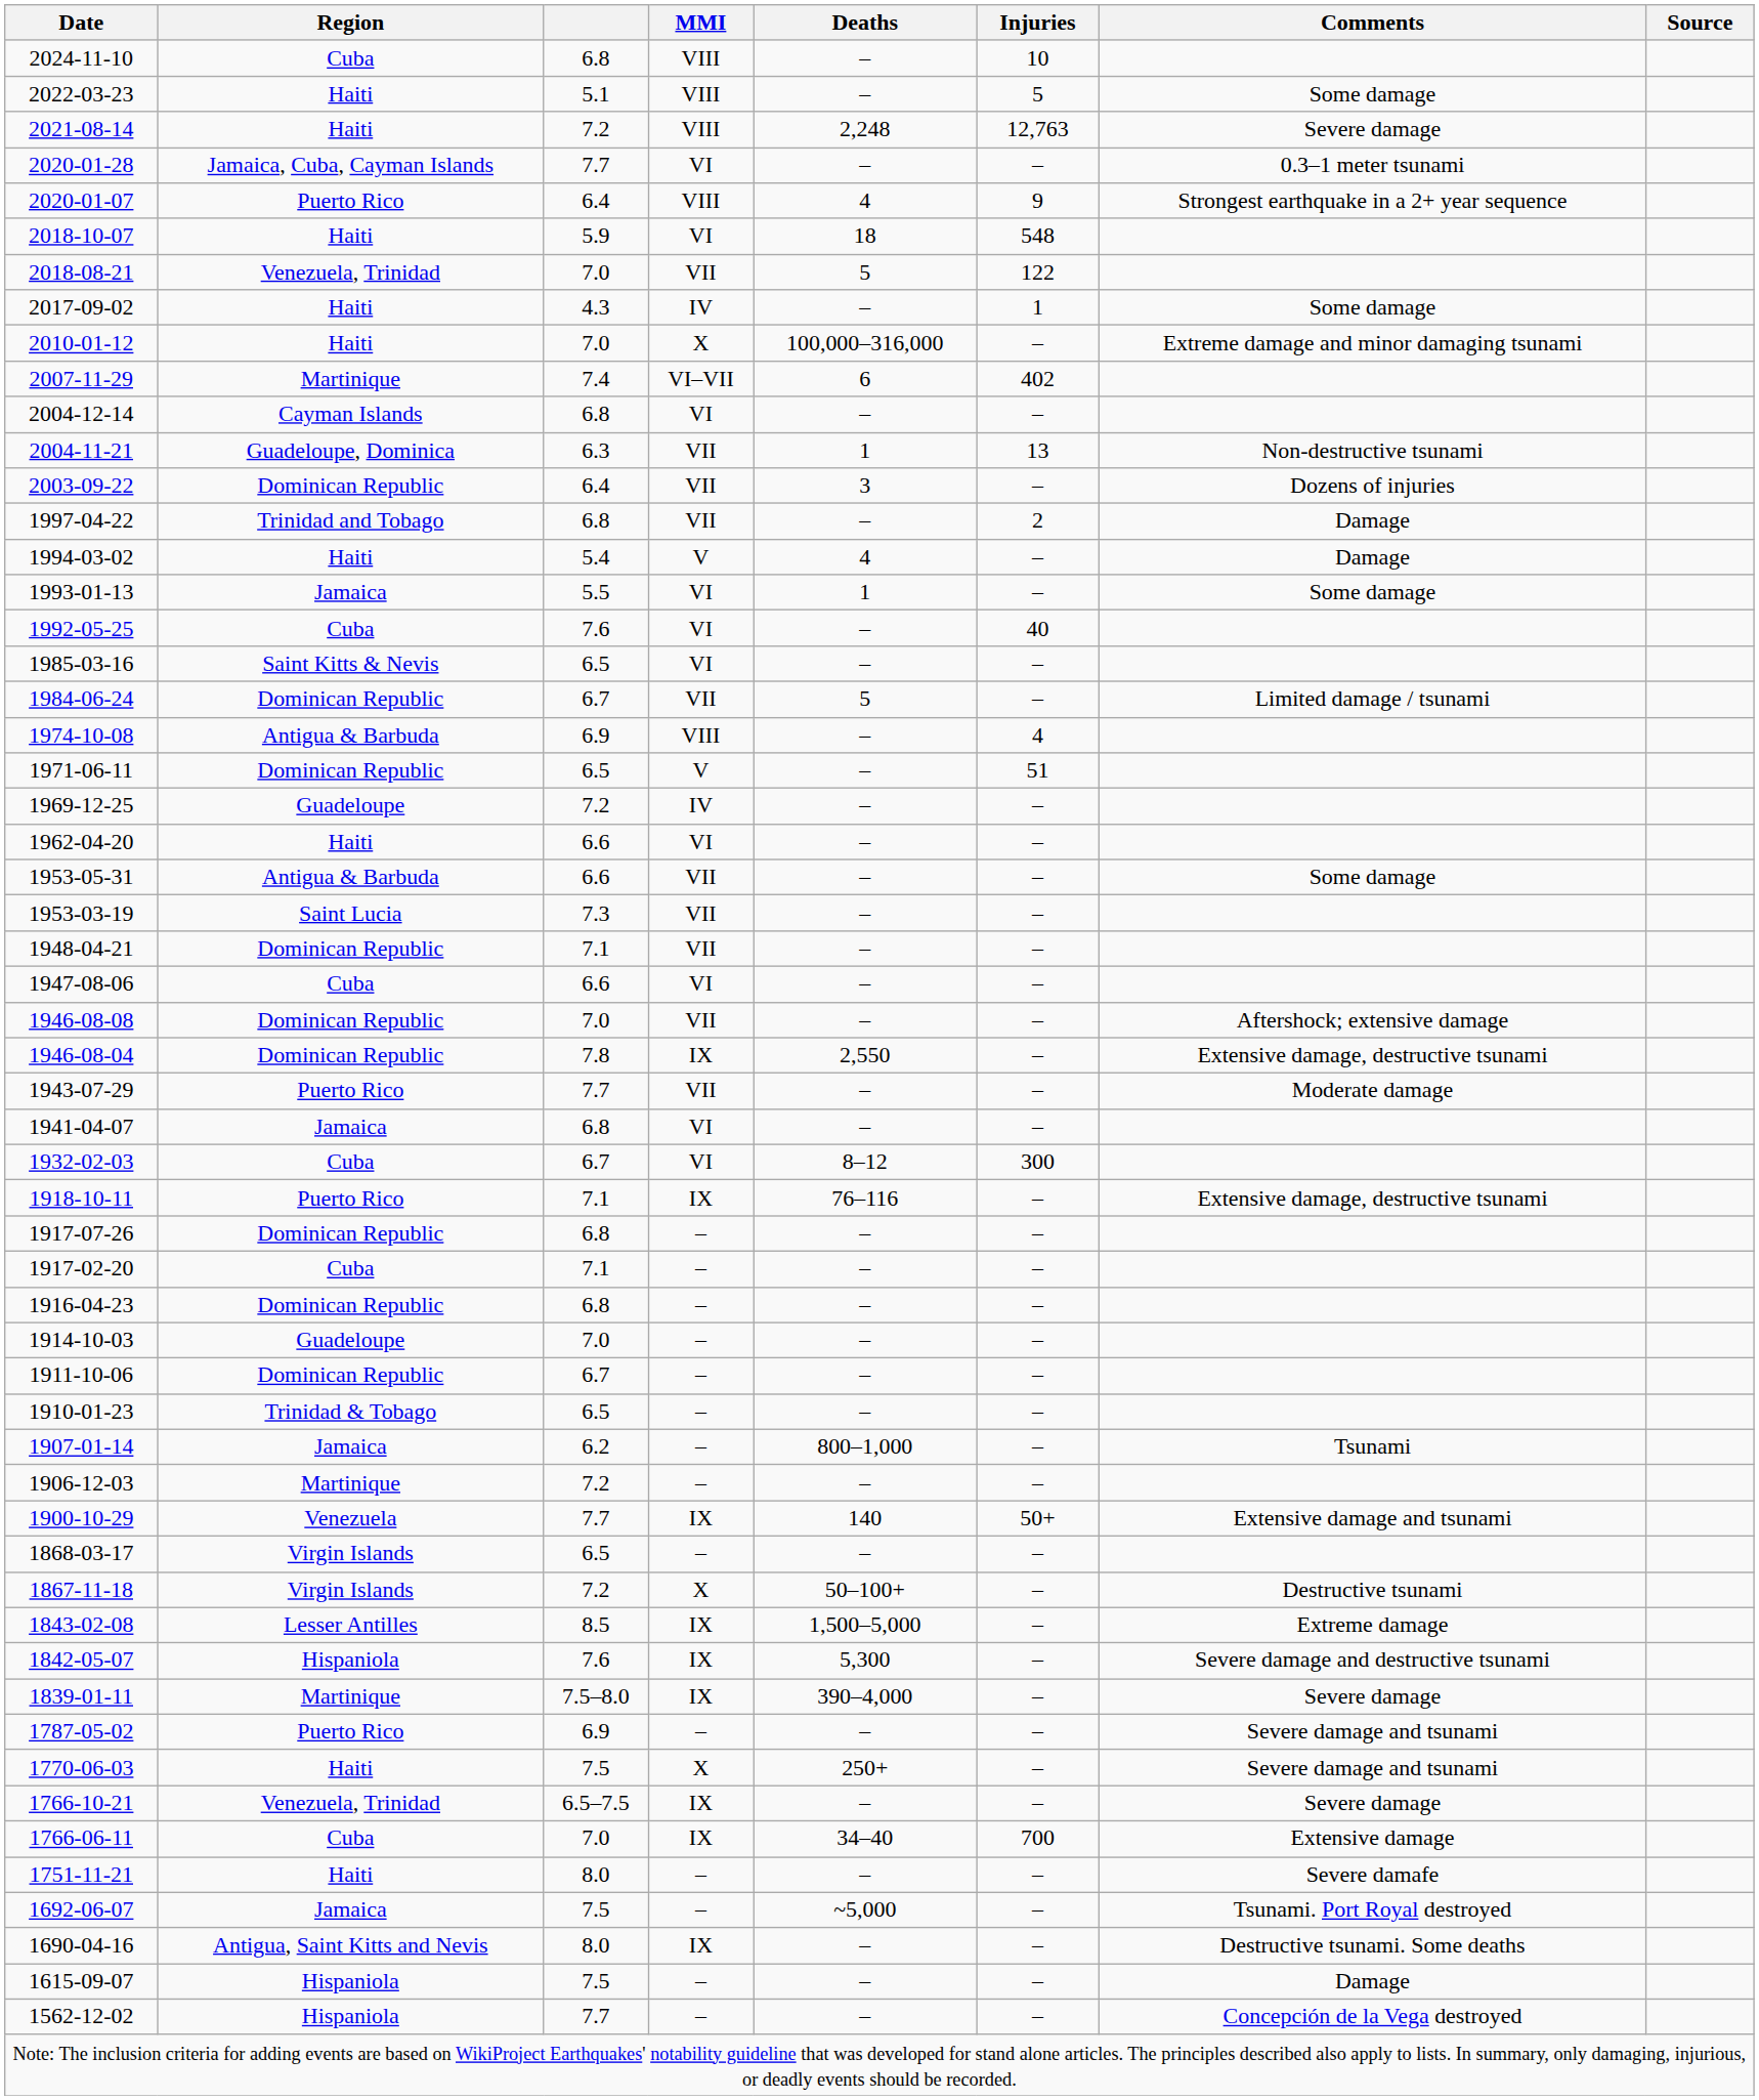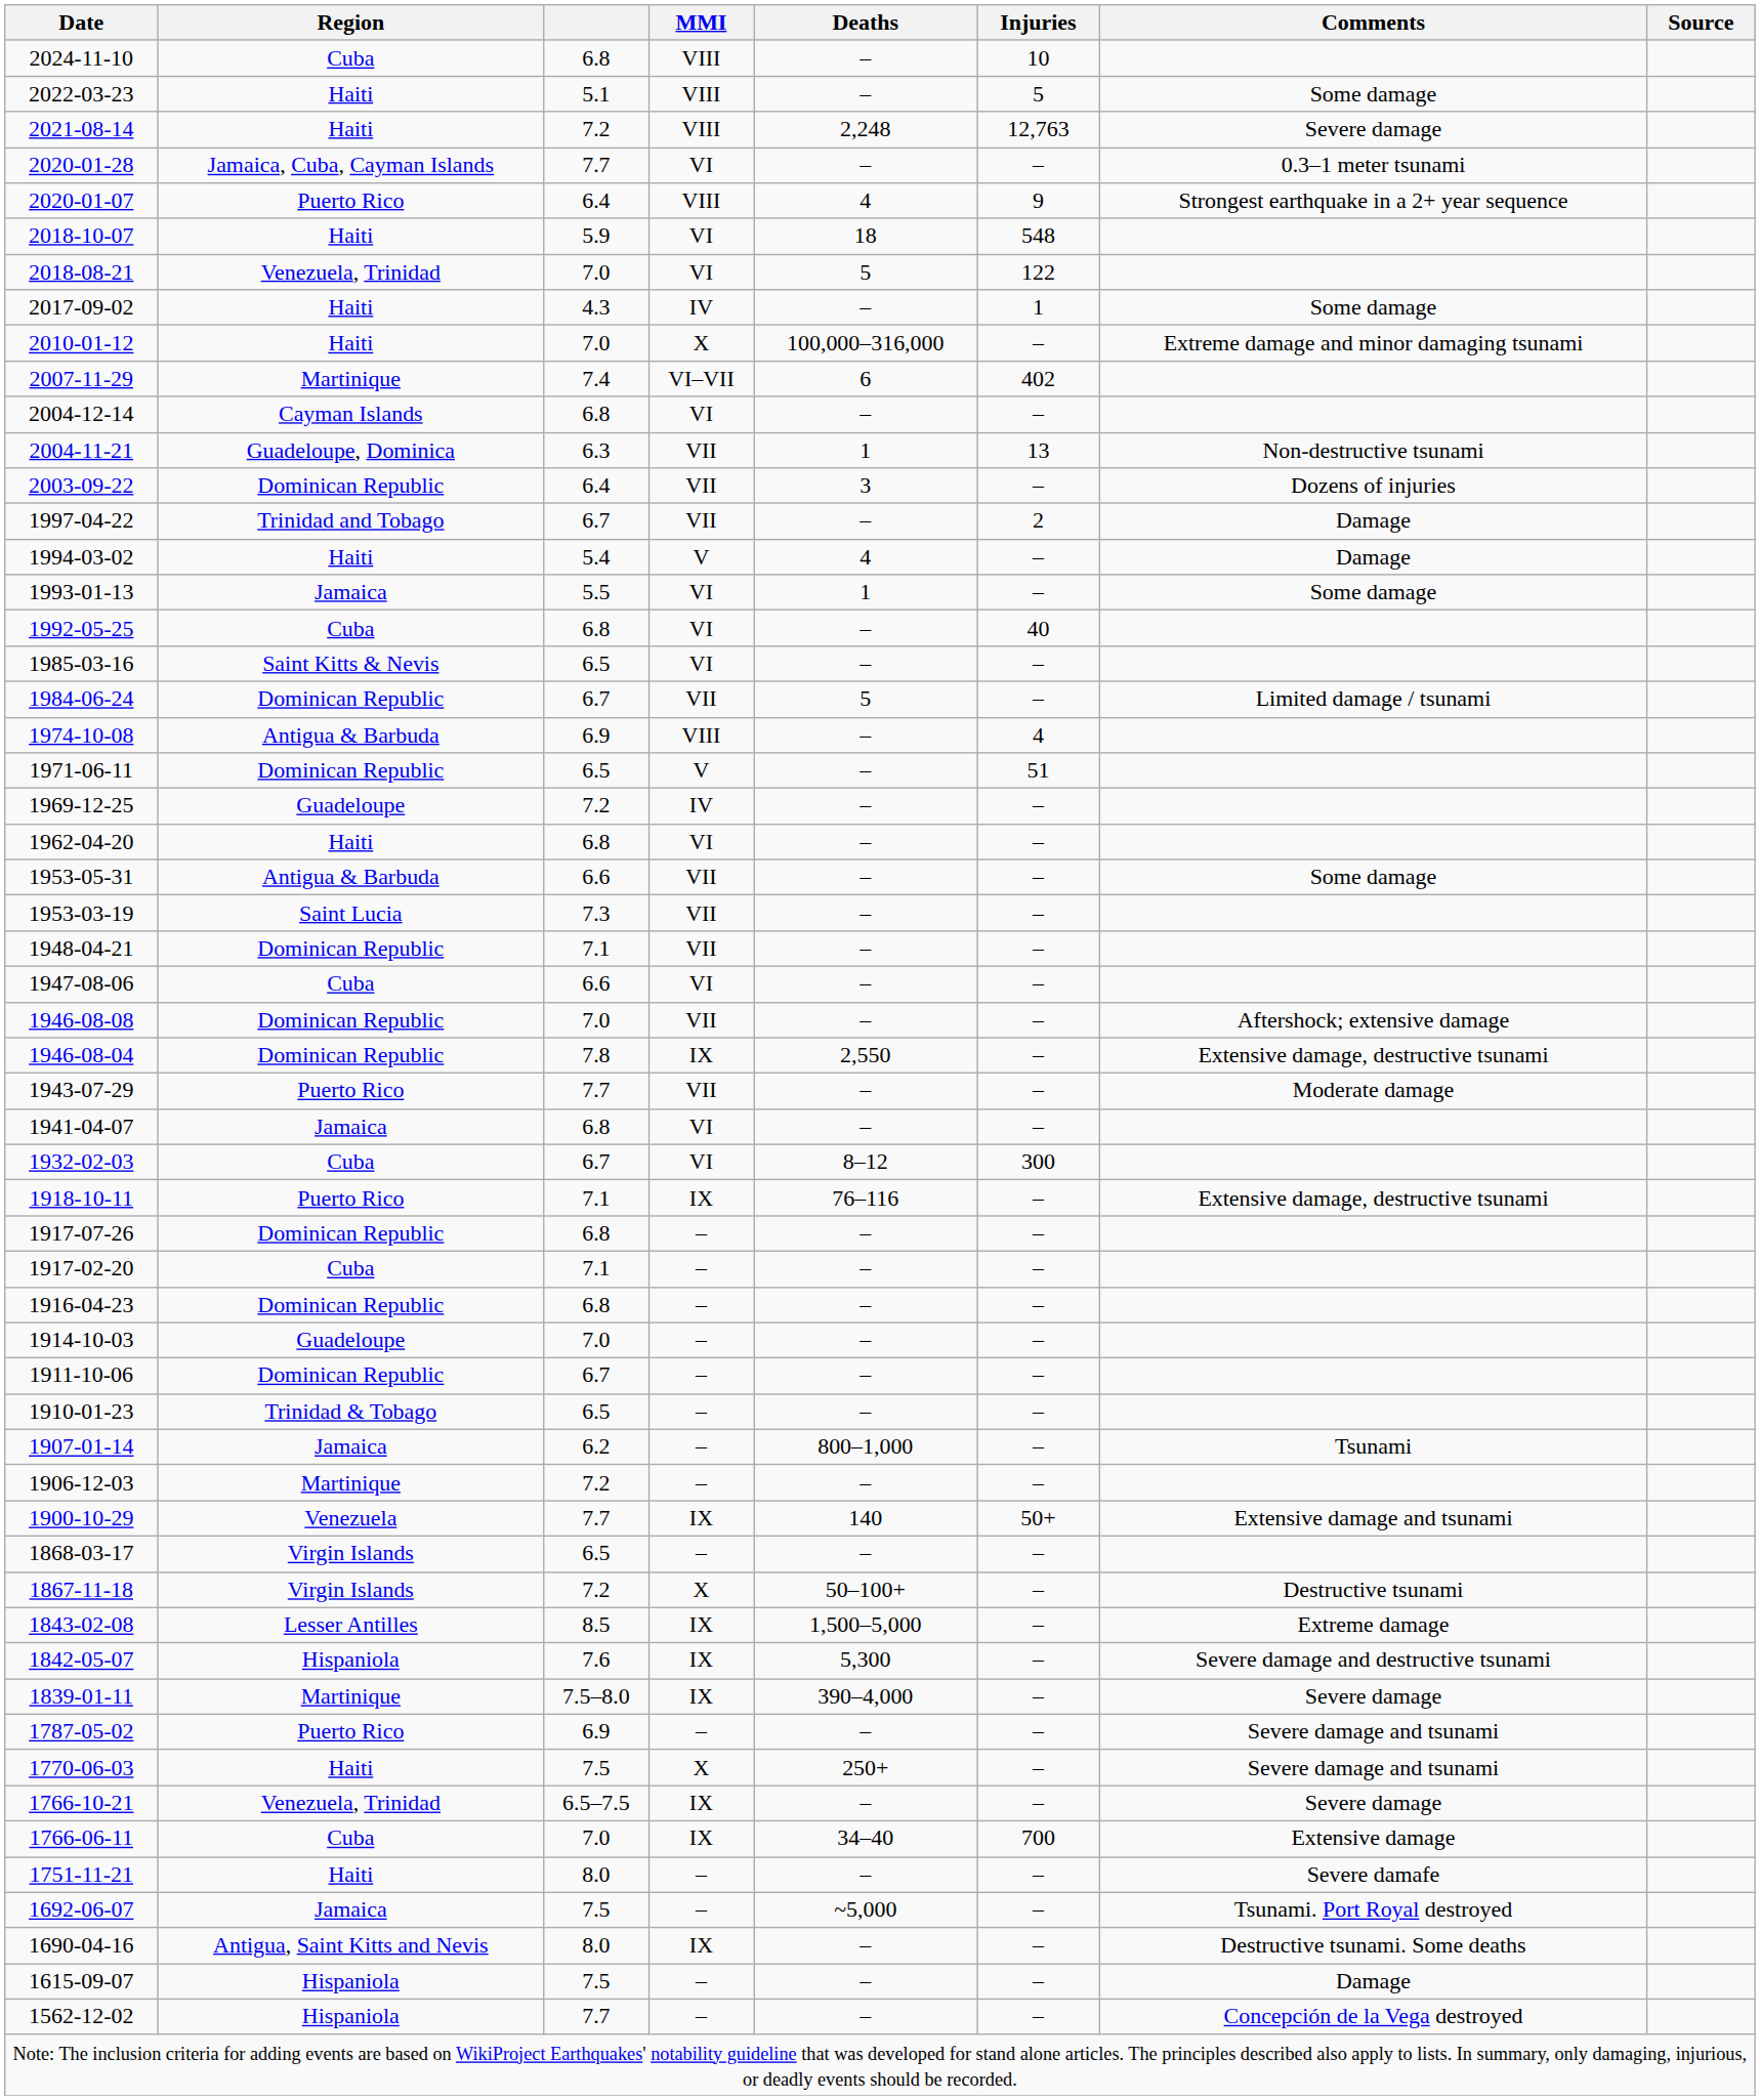2018-08-21 | MMI: VII -> VI
1997-04-22 | column 3: 6.8 -> 6.7
1992-05-25 | column 3: 7.6 -> 6.8
1962-04-20 | column 3: 6.6 -> 6.8
